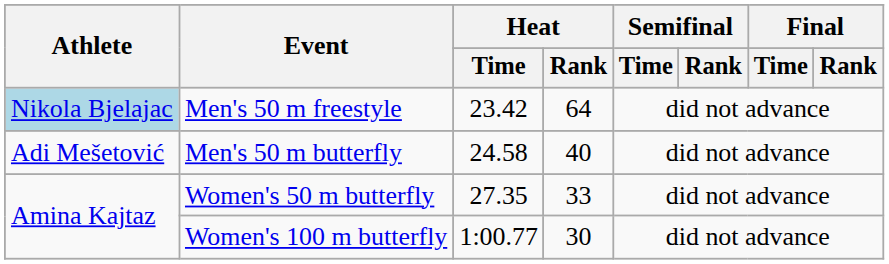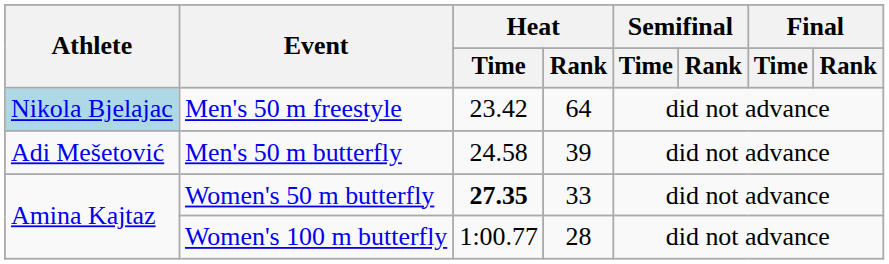Men's 50 m butterfly | Heat / Rank: 40 -> 39
Women's 50 m butterfly | Heat / Time: normal -> bold
Women's 100 m butterfly | Heat / Rank: 30 -> 28
